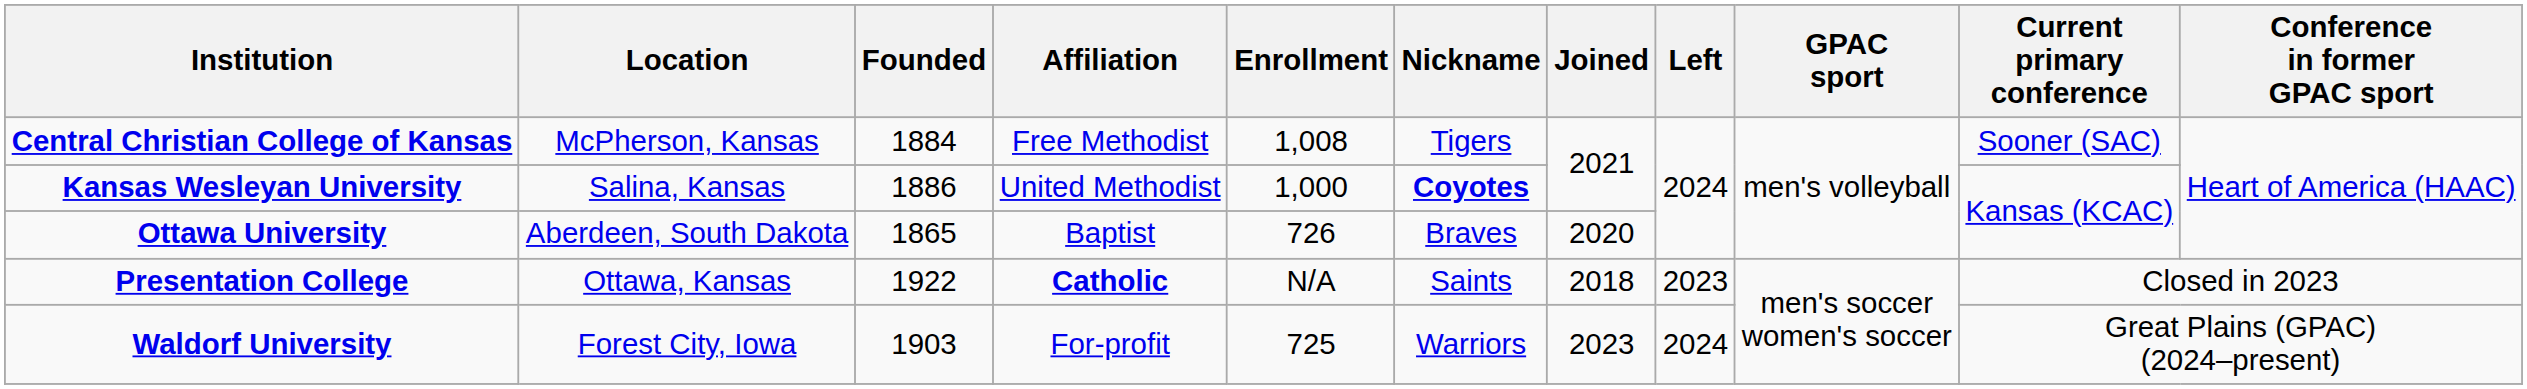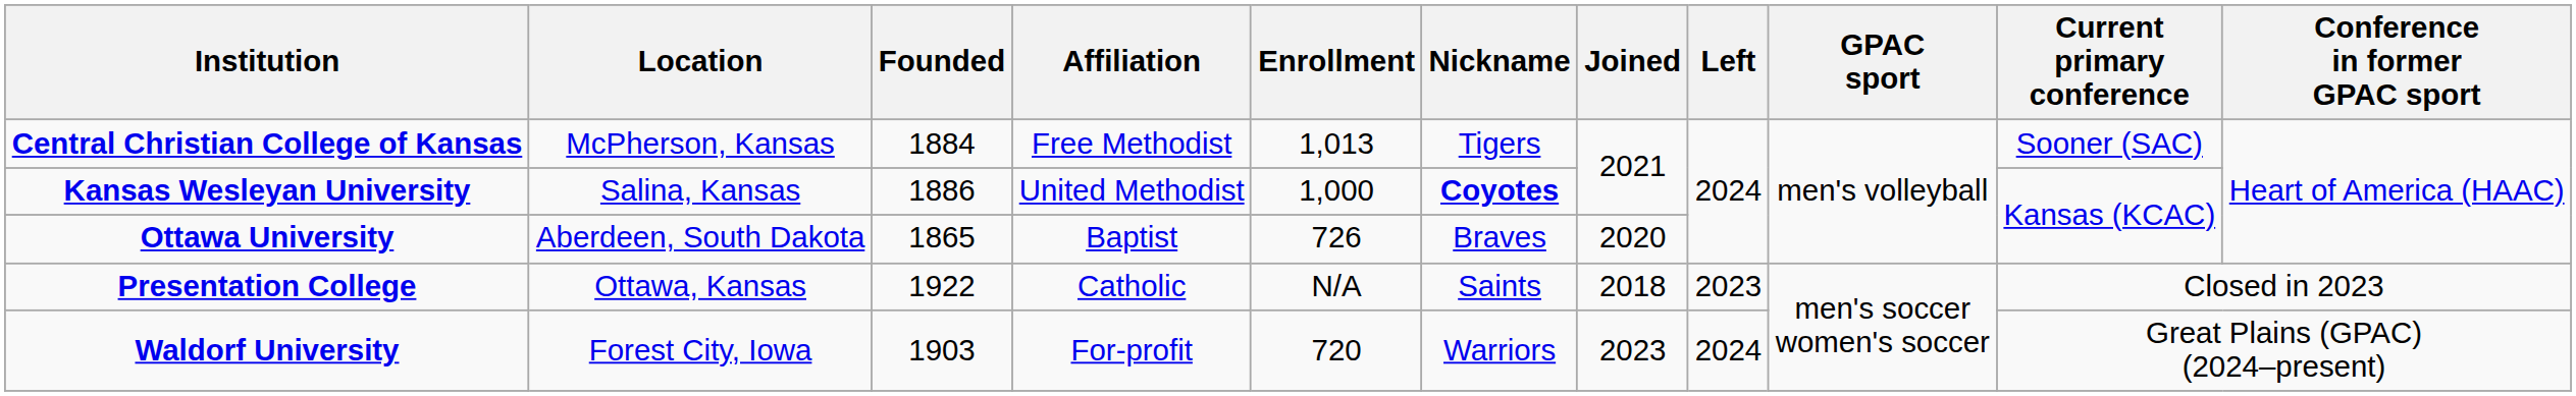Central Christian College of Kansas | Enrollment: 1,008 -> 1,013
Presentation College | Affiliation: bold -> normal
Waldorf University | Enrollment: 725 -> 720
